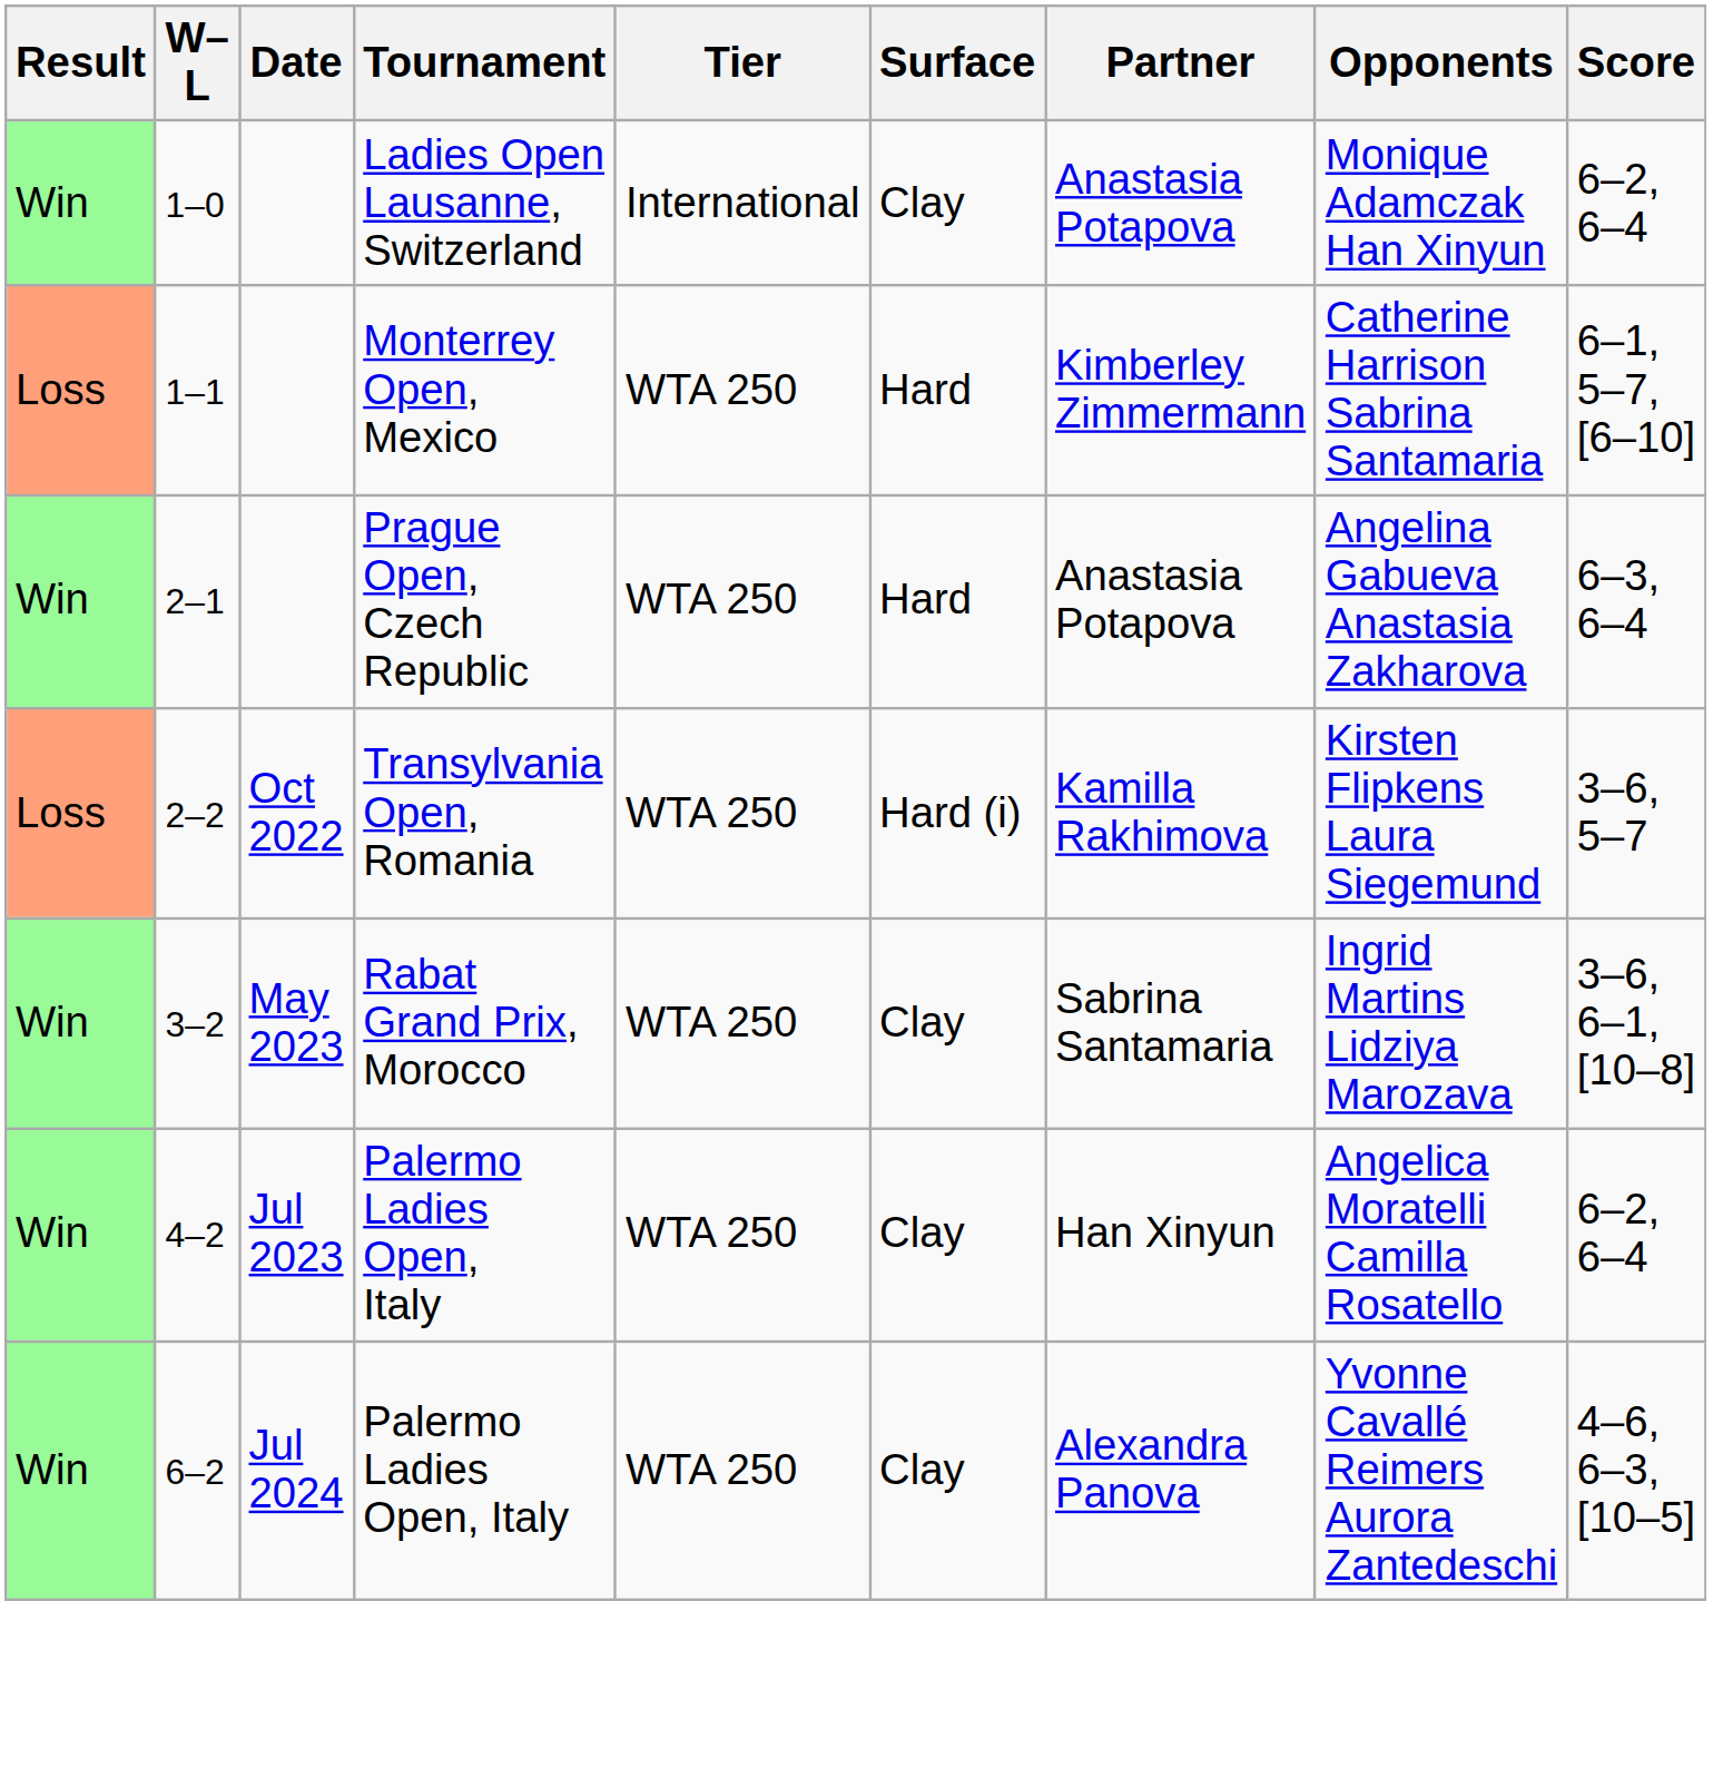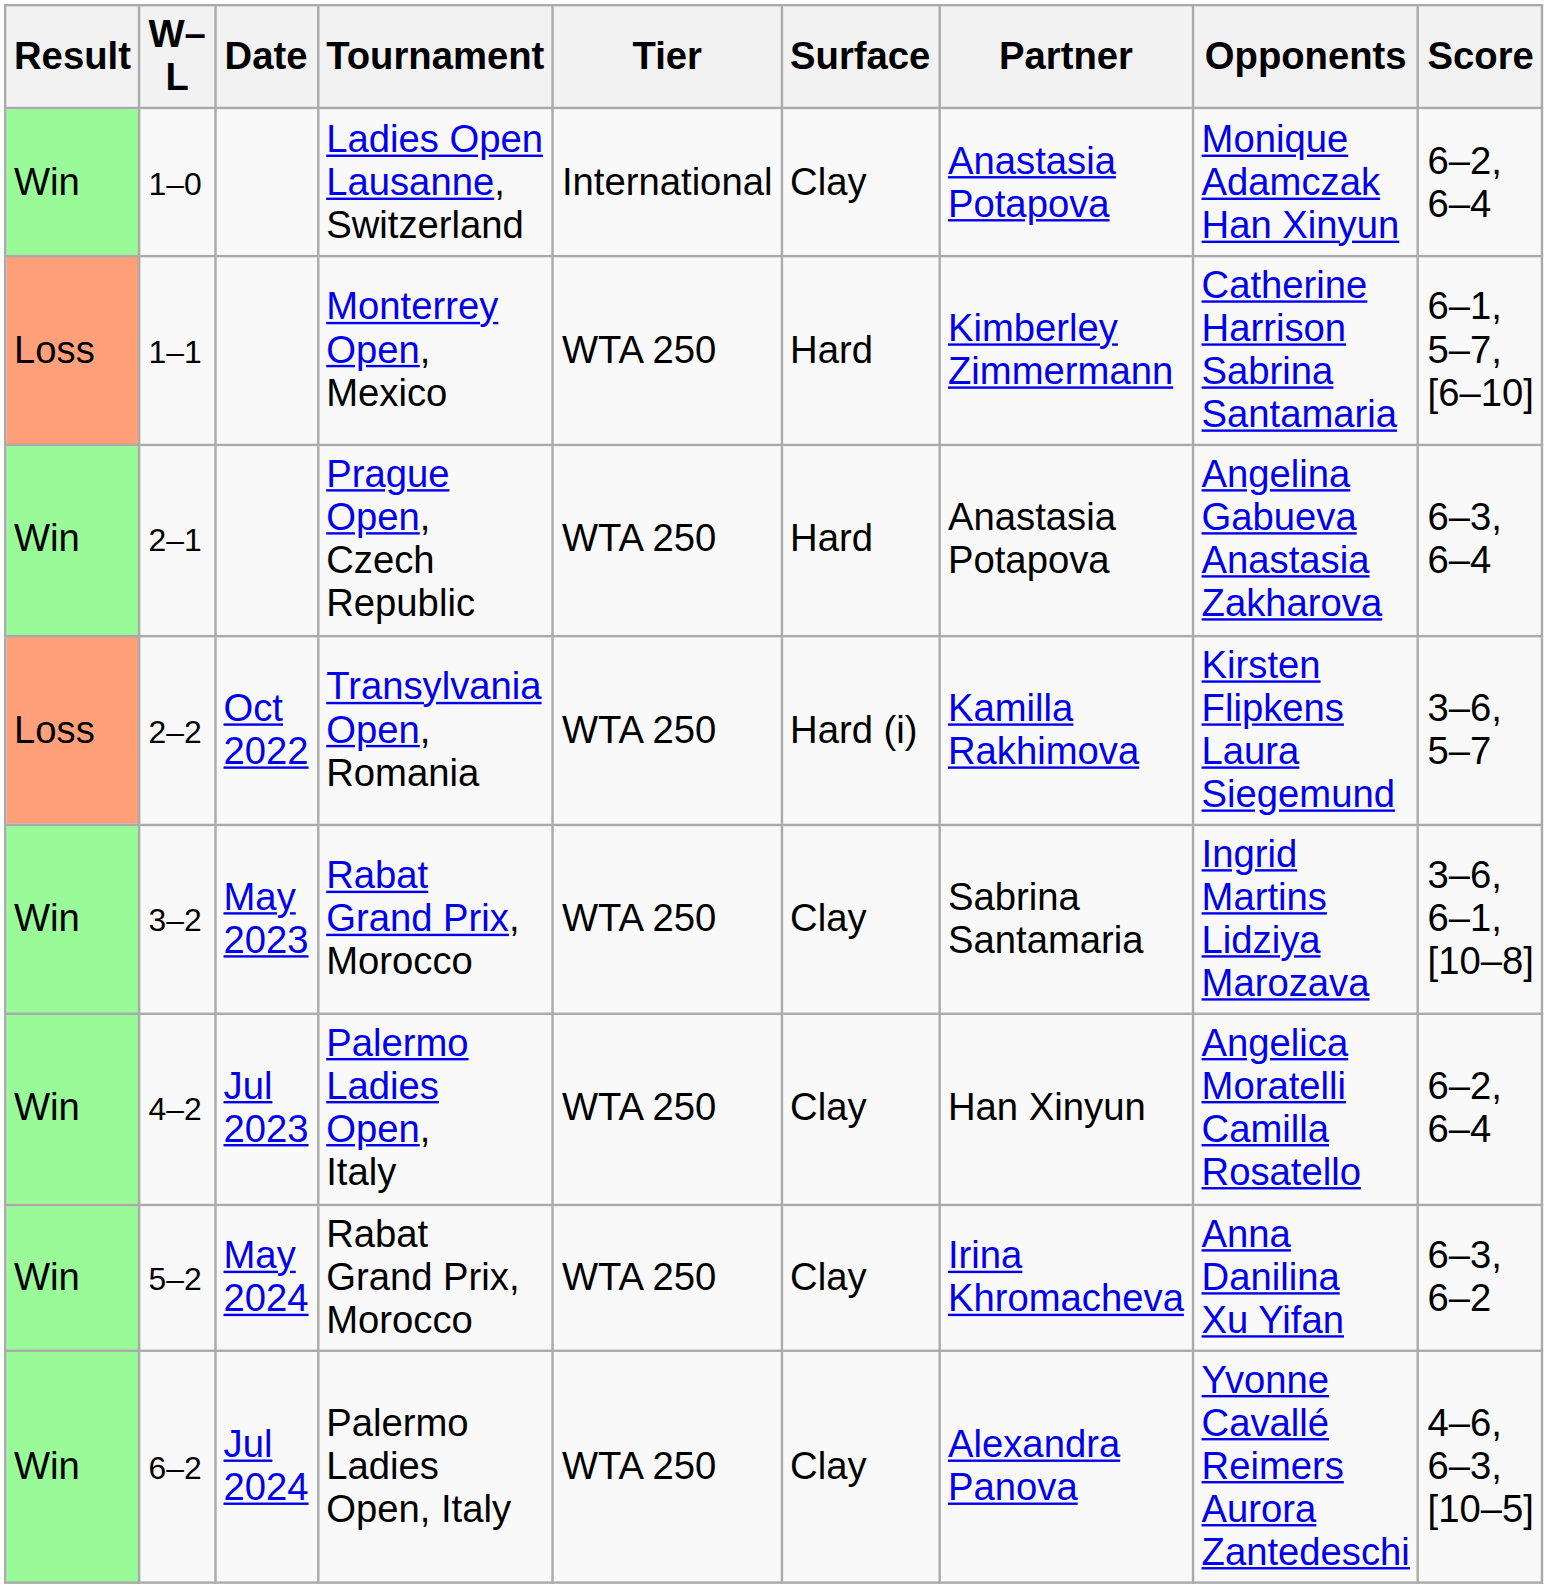+ row: Win | 5–2 | May 2024 | Rabat Grand Prix, Morocco | WTA 250 | Clay | Irina Khromacheva | Anna Danilina Xu Yifan | 6–3, 6–2
